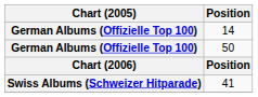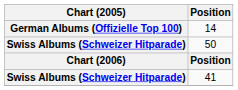50 | Chart (2005): German Albums (Offizielle Top 100) -> Swiss Albums (Schweizer Hitparade)
